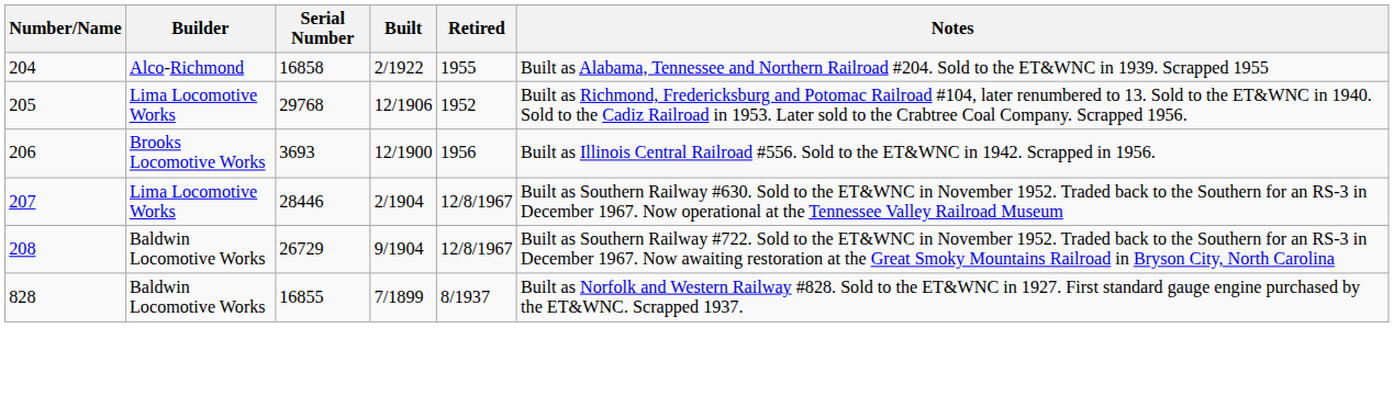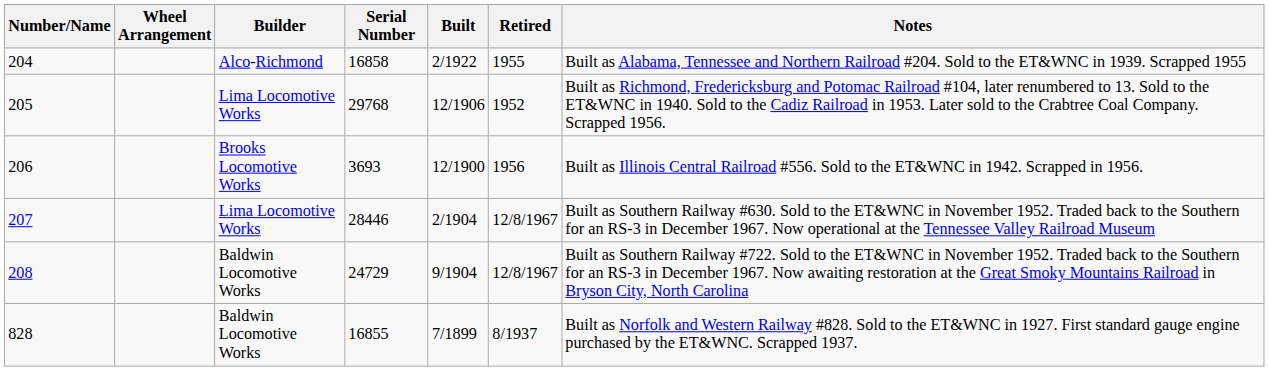+ column: Wheel Arrangement
208 | Serial Number: 26729 -> 24729
